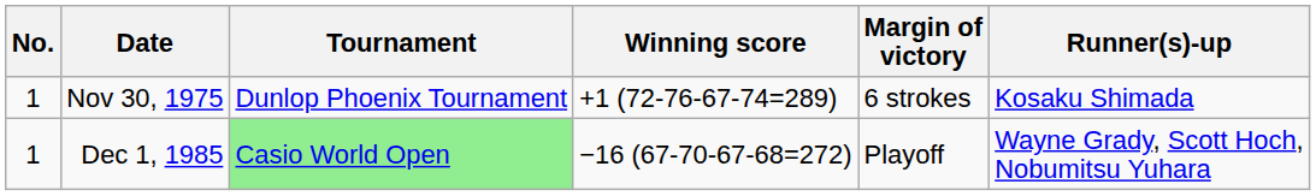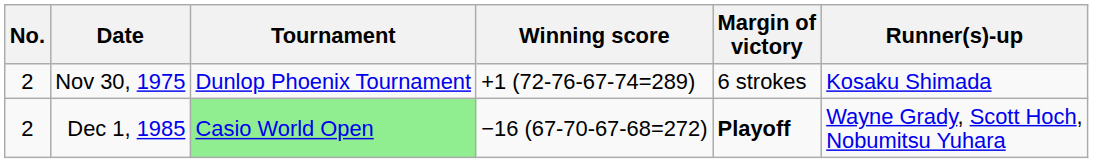Nov 30, 1975 | No.: 1 -> 2
Dec 1, 1985 | No.: 1 -> 2
Dec 1, 1985 | Margin of victory: normal -> bold
